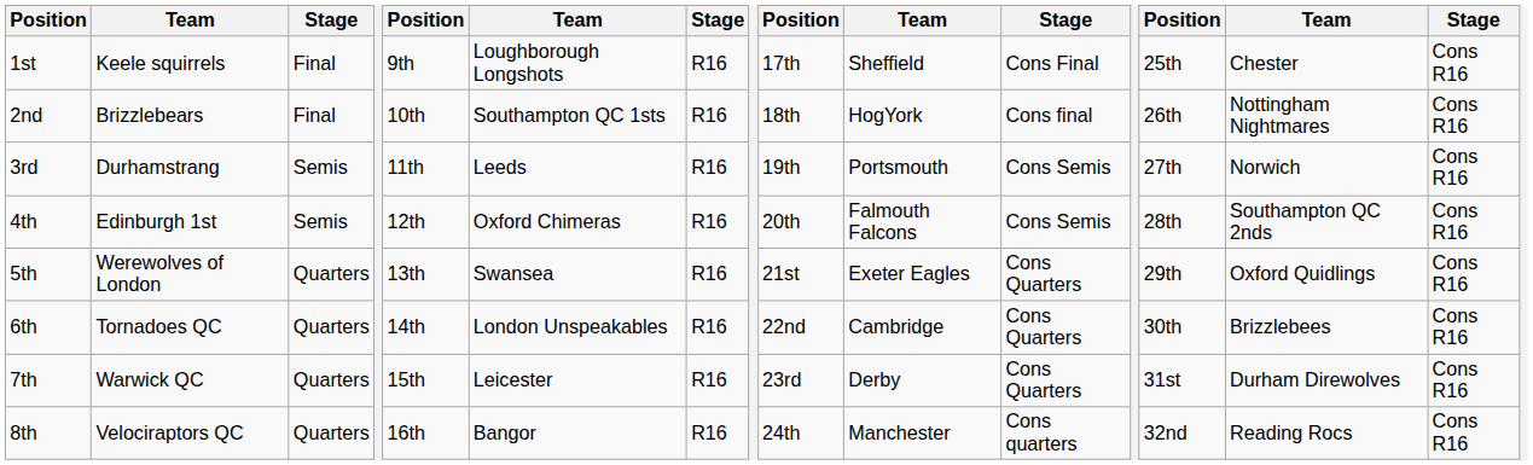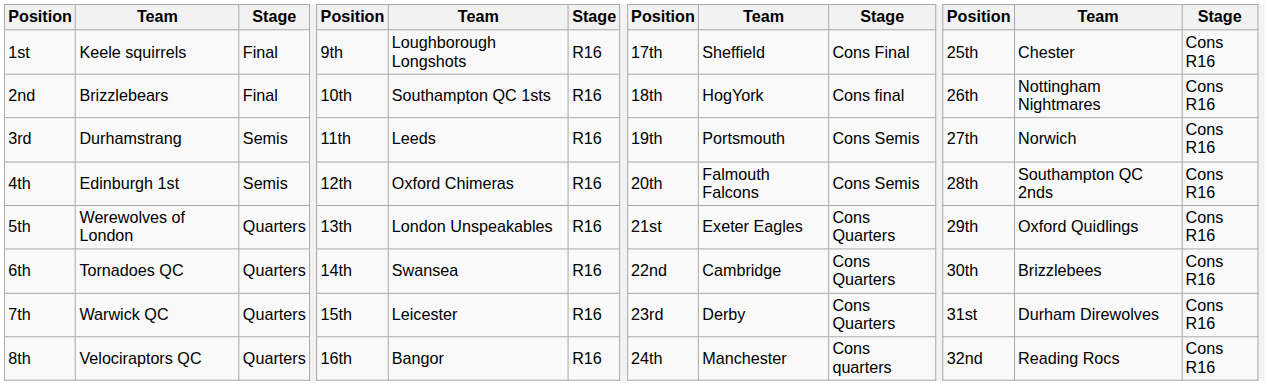5th | column 6: Swansea -> London Unspeakables
6th | column 6: London Unspeakables -> Swansea
